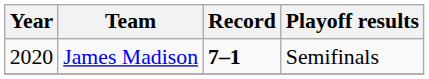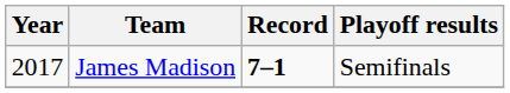James Madison | Year: 2020 -> 2017
